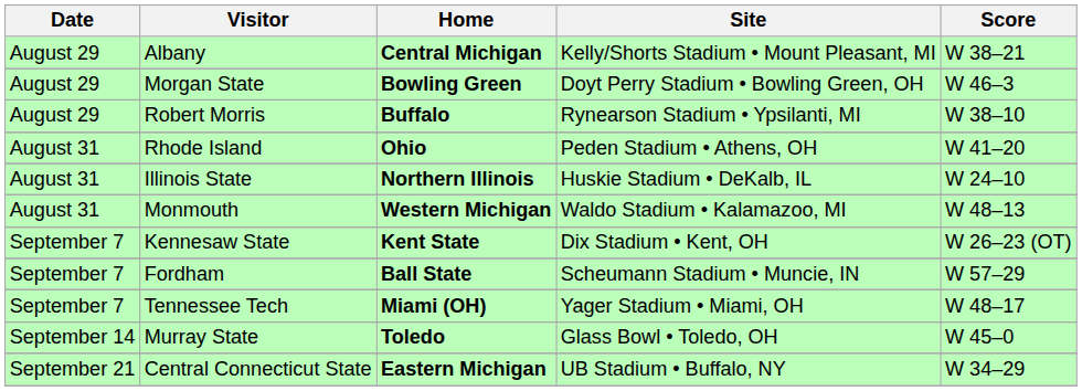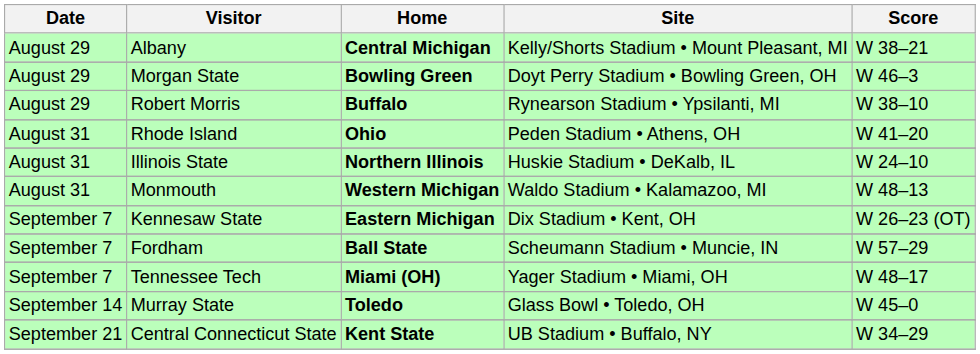Kennesaw State | Home: Kent State -> Eastern Michigan
Central Connecticut State | Home: Eastern Michigan -> Kent State
